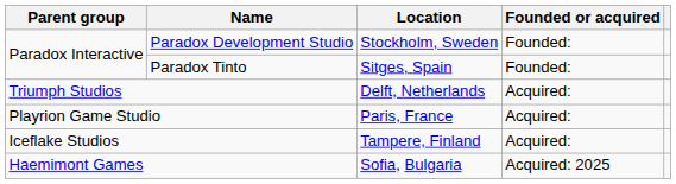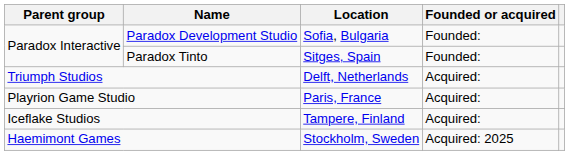Paradox Development Studio | Location: Stockholm, Sweden -> Sofia, Bulgaria
Haemimont Games | Location: Sofia, Bulgaria -> Stockholm, Sweden
